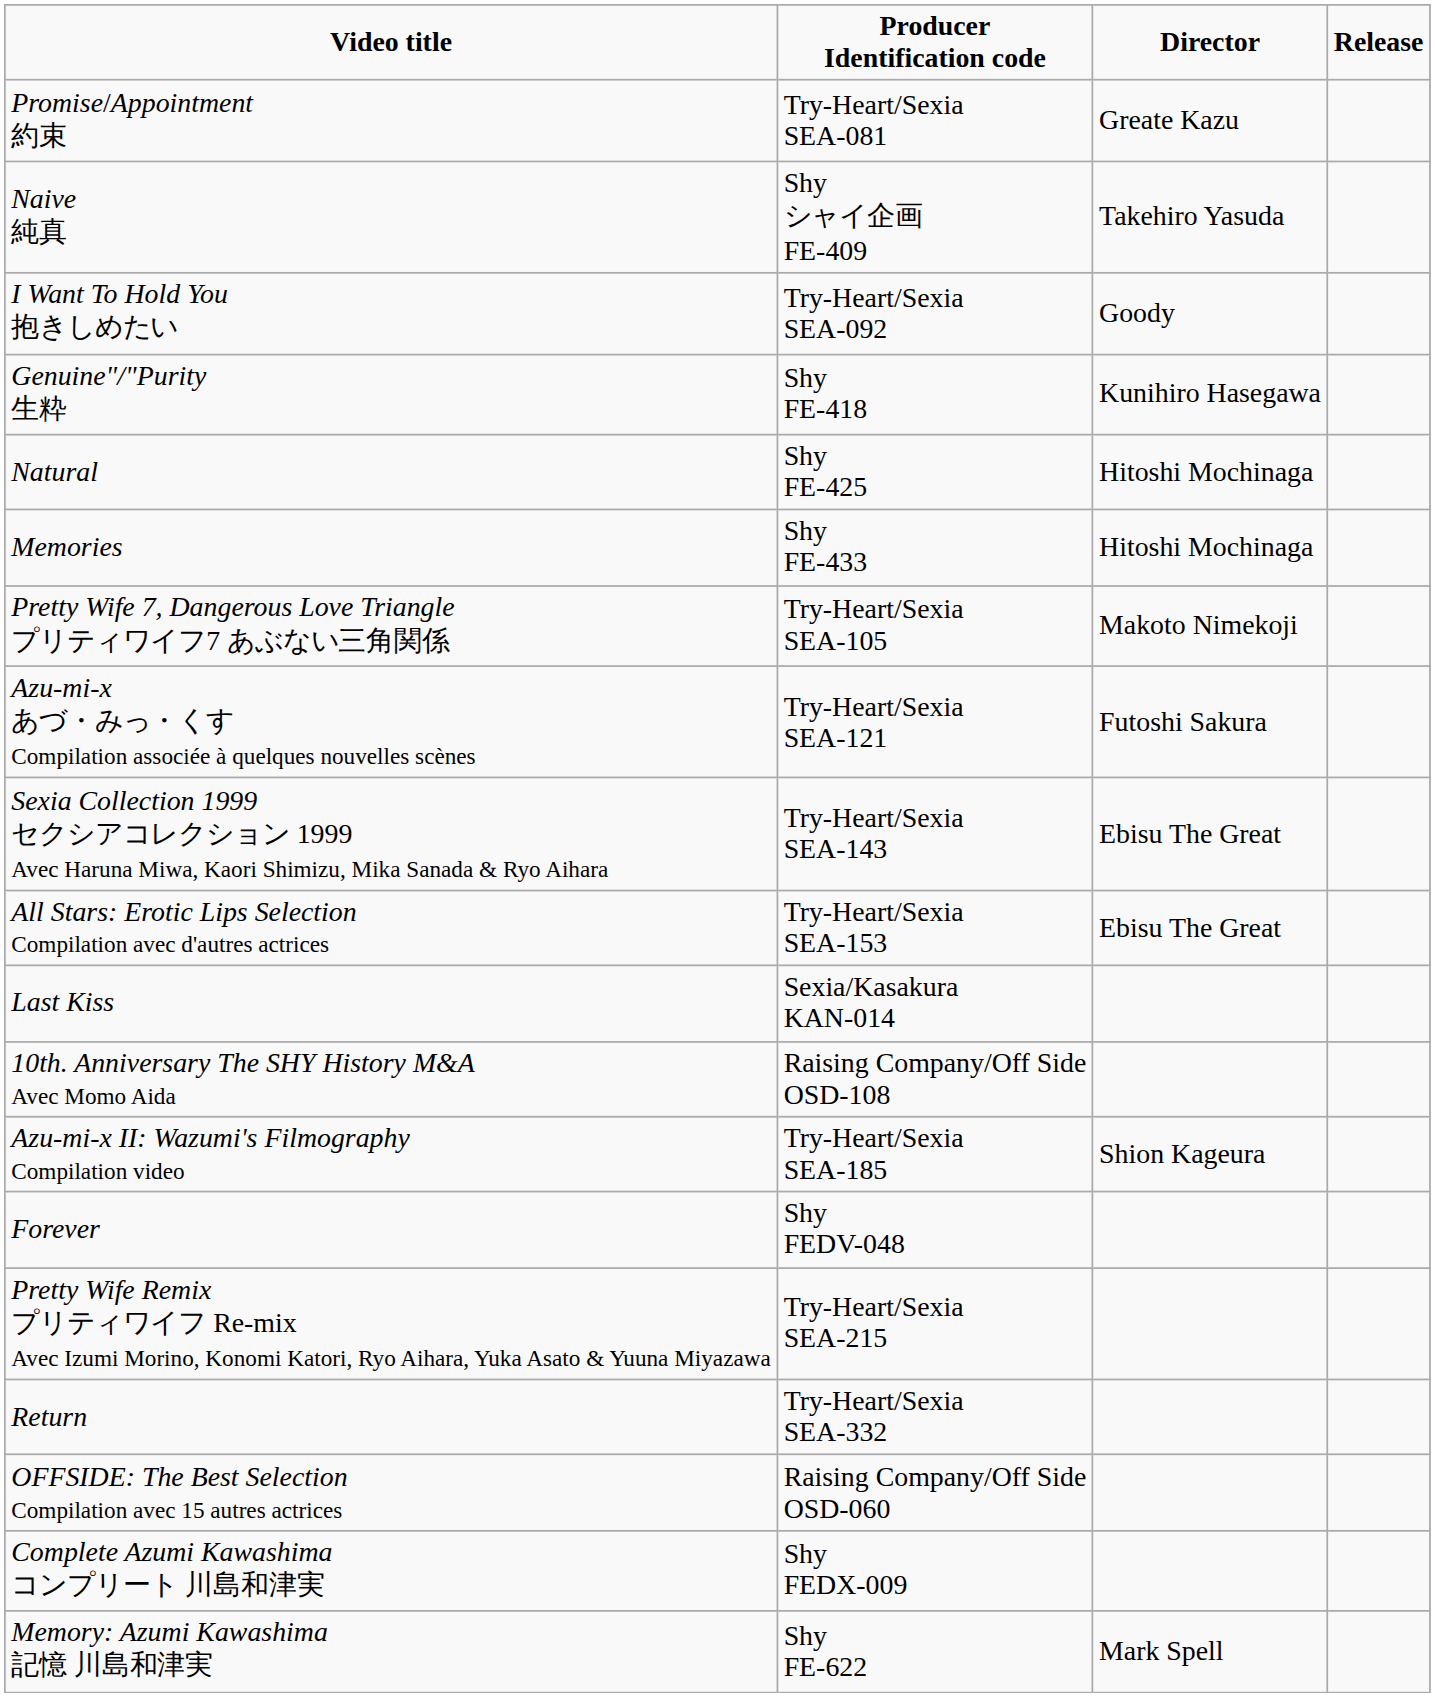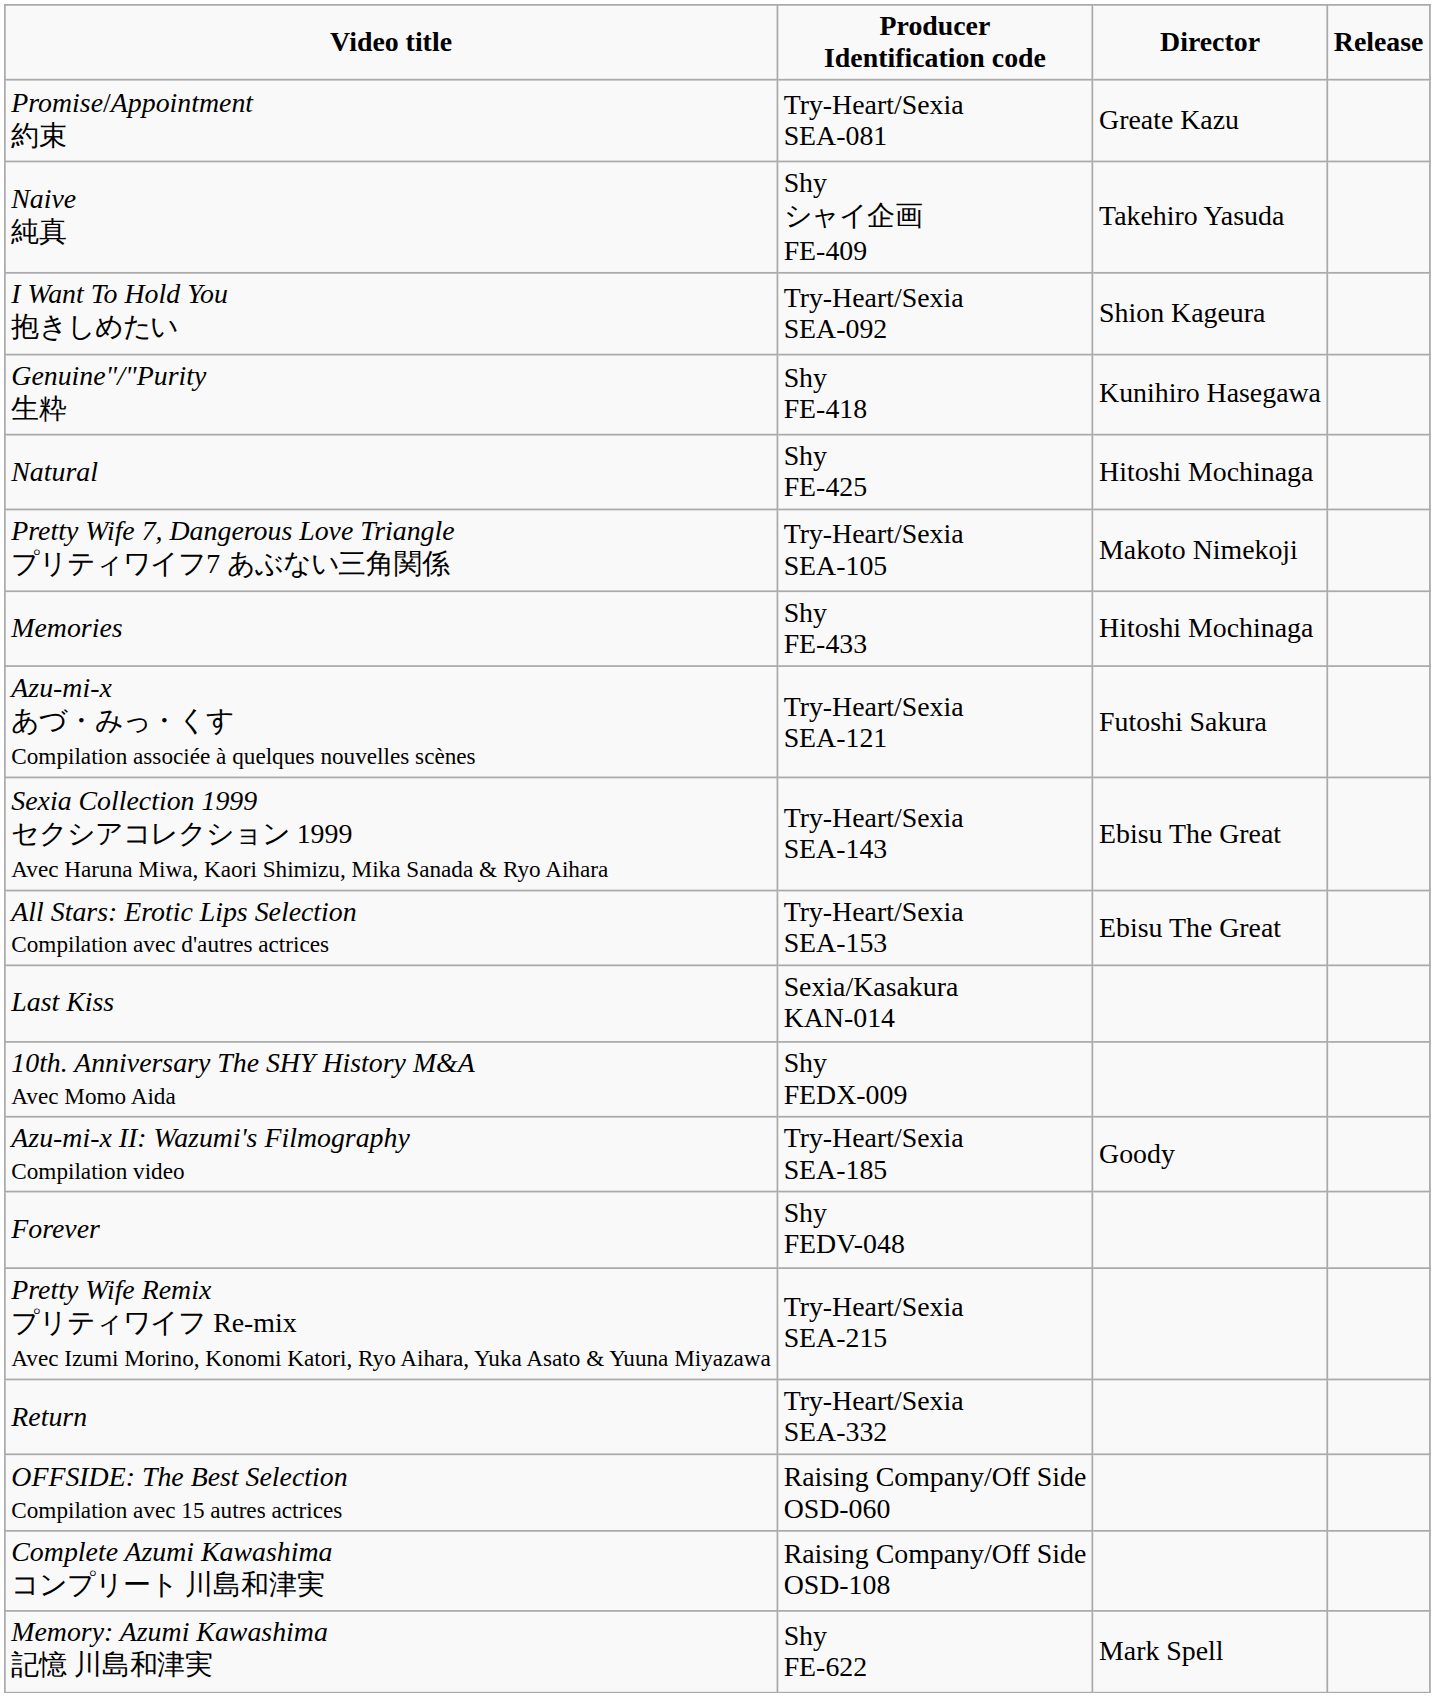I Want To Hold You 抱きしめたい | Director: Goody -> Shion Kageura
rows swapped: Pretty Wife 7, Dangerous Love Triangle プリティワイフ7 あぶない三角関係 <-> Memories
10th. Anniversary The SHY History M&A Avec Momo Aida | Producer Identification code: Raising Company/Off Side OSD-108 -> Shy FEDX-009
Azu-mi-x II: Wazumi's Filmography Compilation video | Director: Shion Kageura -> Goody
Complete Azumi Kawashima コンプリート 川島和津実 | Producer Identification code: Shy FEDX-009 -> Raising Company/Off Side OSD-108
